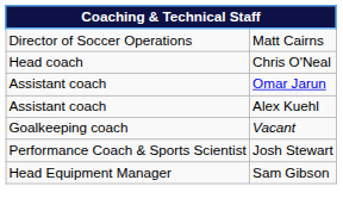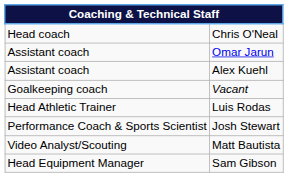- row: Director of Soccer Operations | Matt Cairns
+ row: Head Athletic Trainer | Luis Rodas
+ row: Video Analyst/Scouting | Matt Bautista
